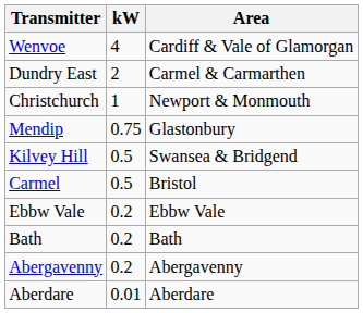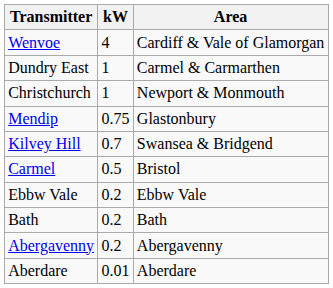Dundry East | kW: 2 -> 1
Kilvey Hill | kW: 0.5 -> 0.7
